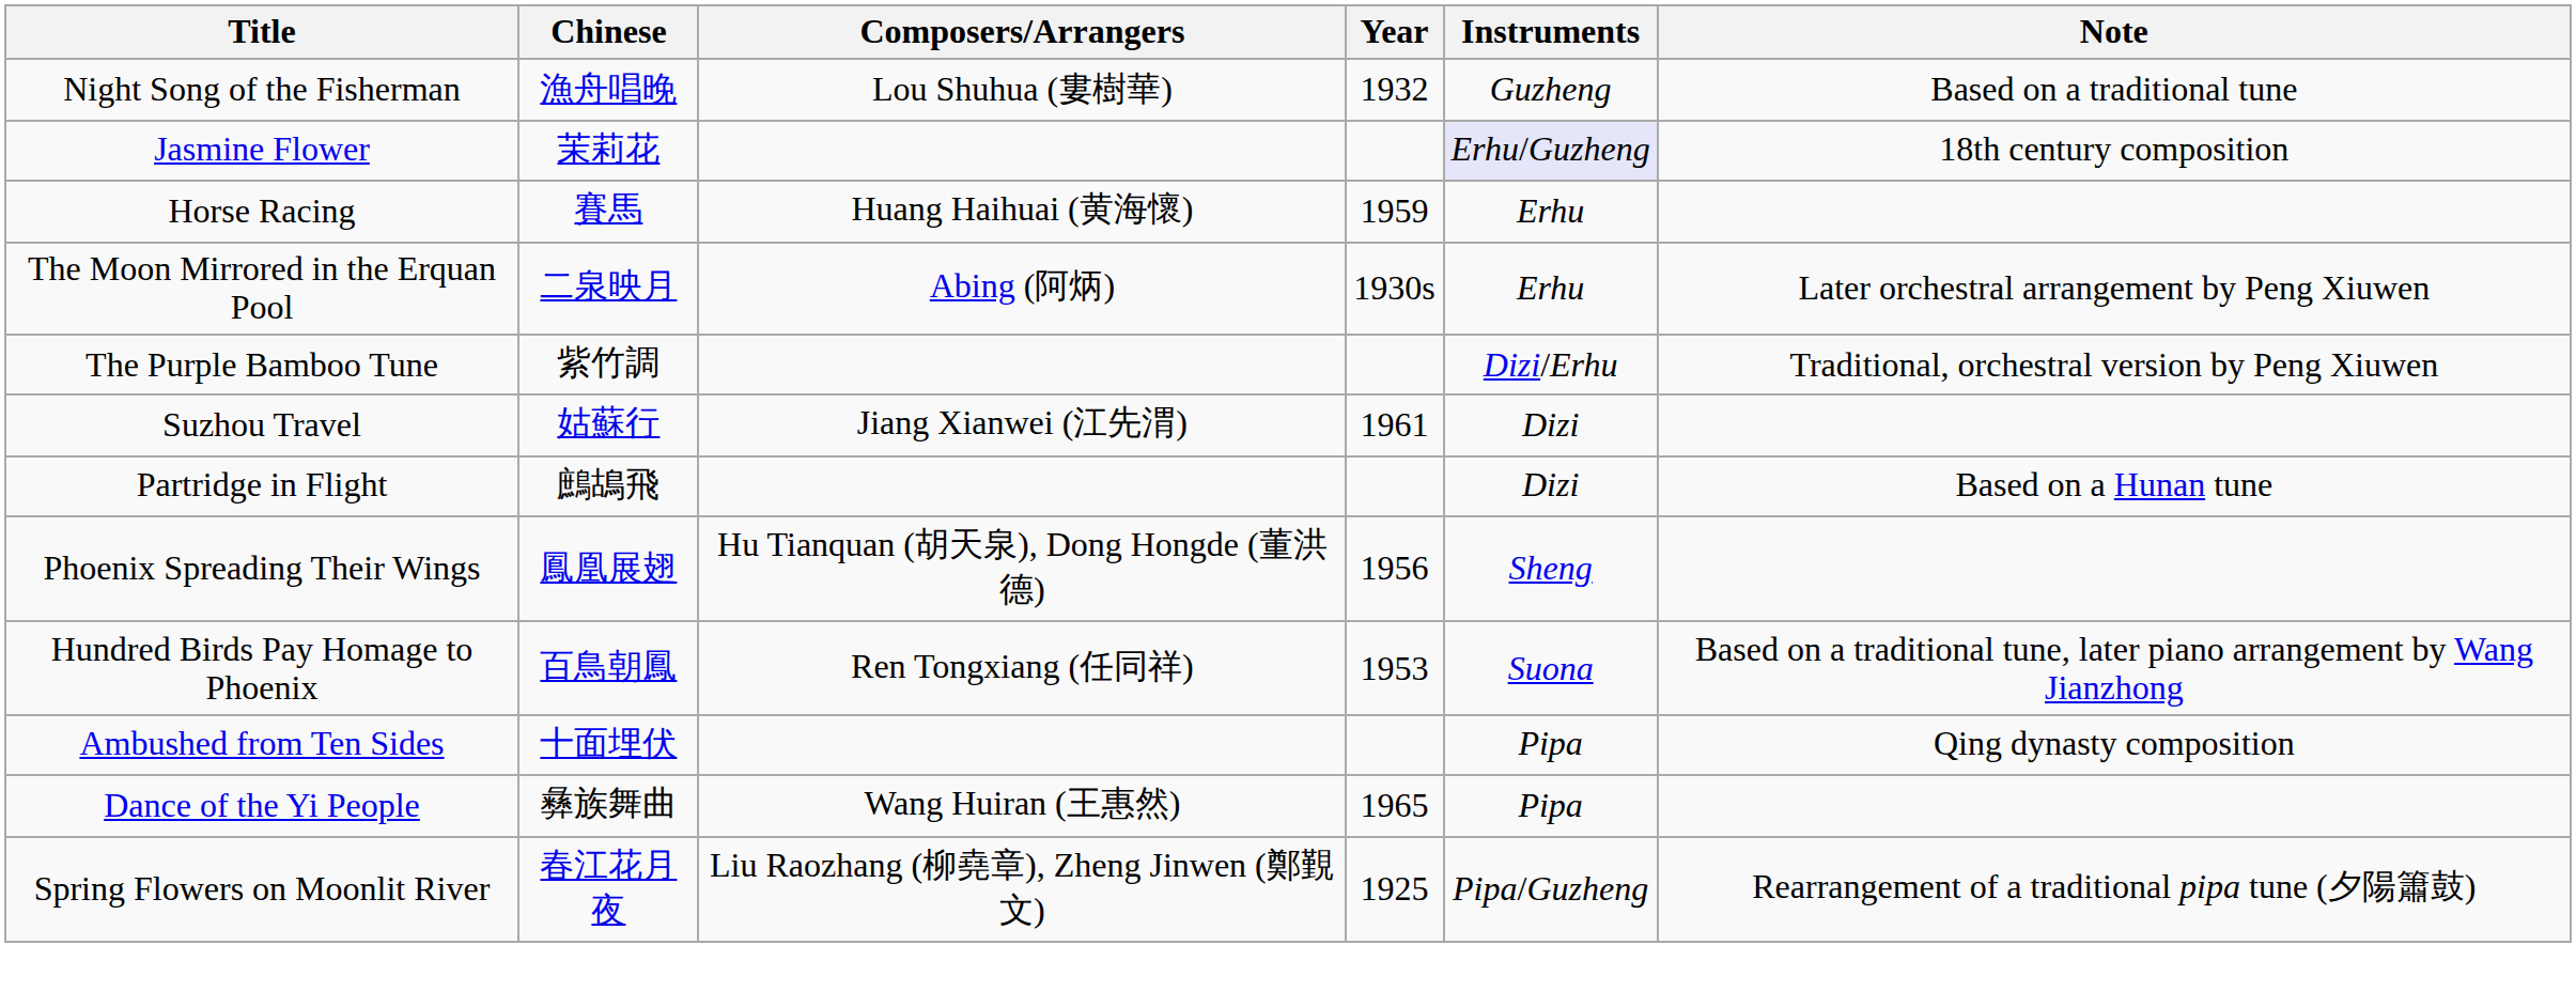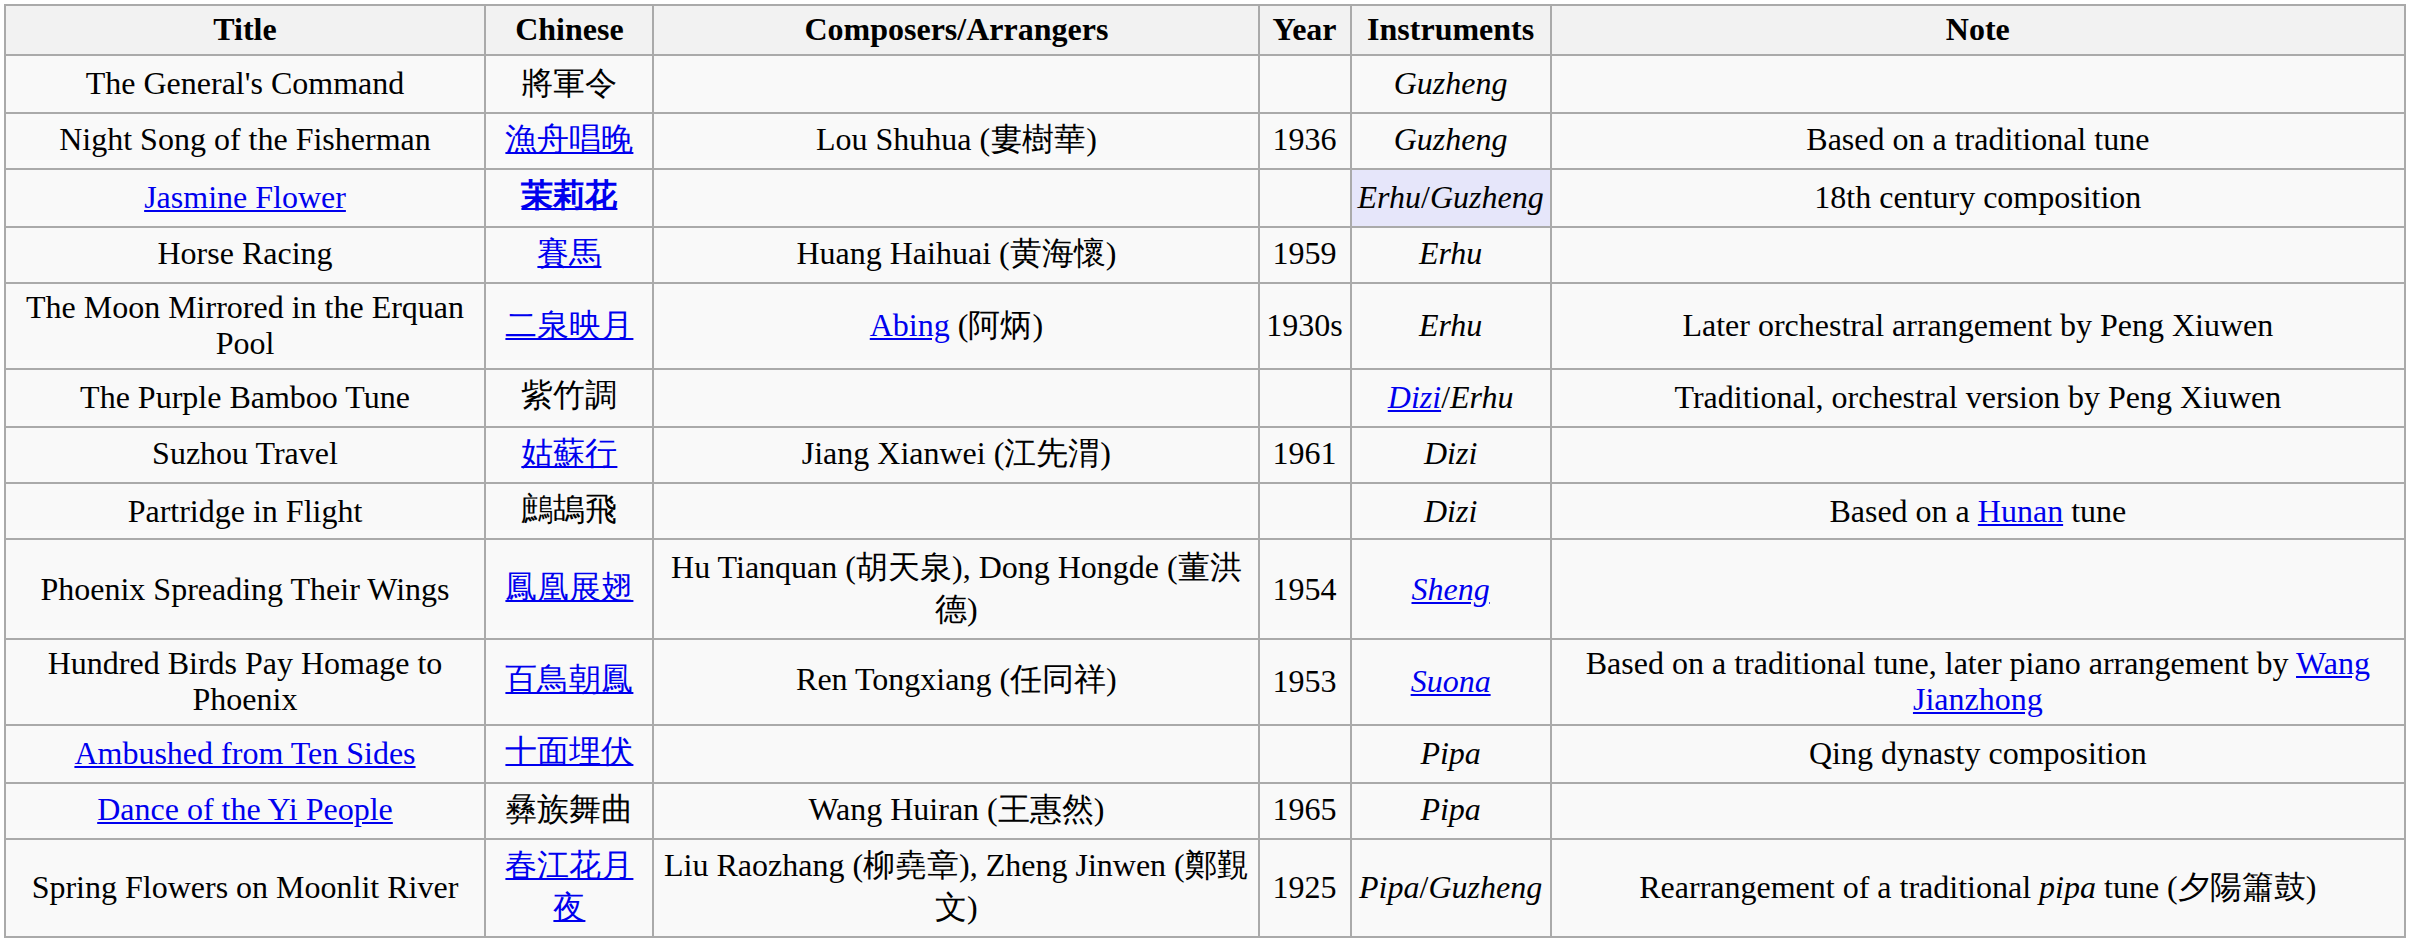+ row: The General's Command | 將軍令 | Guzheng
Night Song of the Fisherman | Year: 1932 -> 1936
Jasmine Flower | Chinese: normal -> bold
Phoenix Spreading Their Wings | Year: 1956 -> 1954
